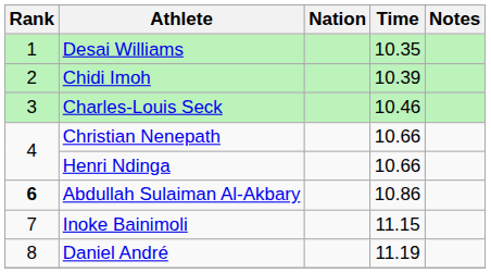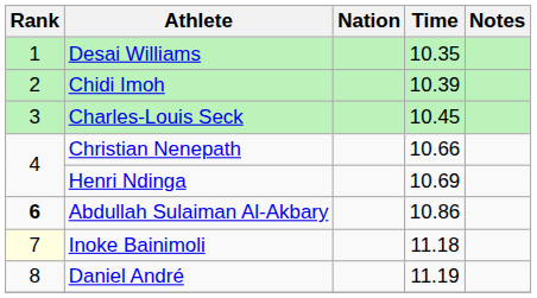Charles-Louis Seck | Time: 10.46 -> 10.45
Henri Ndinga | Time: 10.66 -> 10.69
Inoke Bainimoli | Rank: no background -> lightyellow background
Inoke Bainimoli | Time: 11.15 -> 11.18
